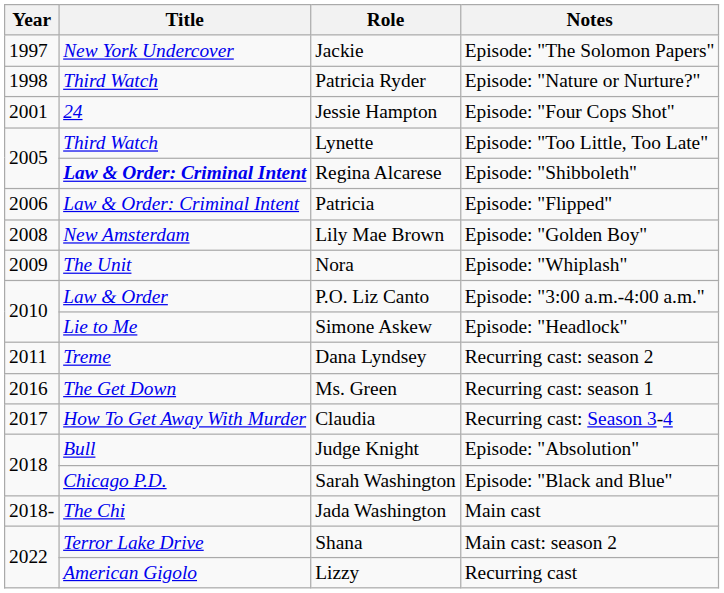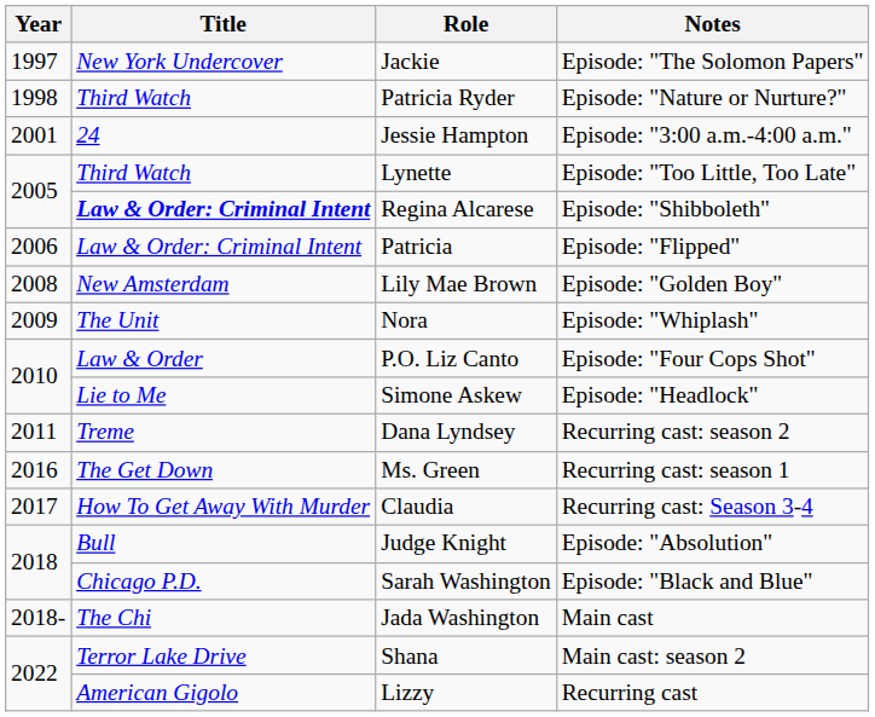Jessie Hampton | Notes: Episode: "Four Cops Shot" -> Episode: "3:00 a.m.-4:00 a.m."
P.O. Liz Canto | Notes: Episode: "3:00 a.m.-4:00 a.m." -> Episode: "Four Cops Shot"
